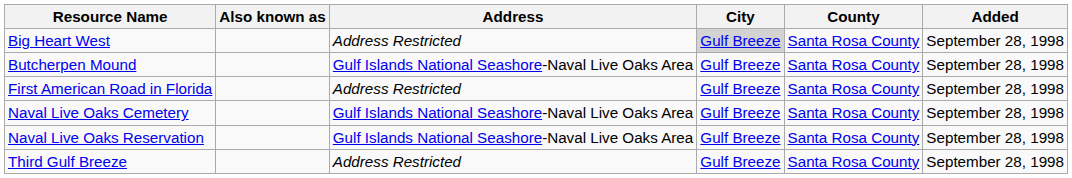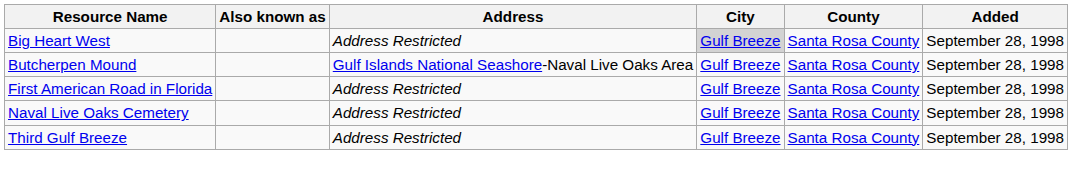Naval Live Oaks Cemetery | Address: Gulf Islands National Seashore-Naval Live Oaks Area -> Address Restricted
- row: Naval Live Oaks Reservation | Gulf Islands National Seashore-Naval Live Oaks Area | Gulf Breeze | Santa Rosa County | September 28, 1998
